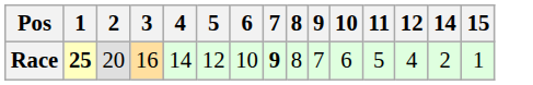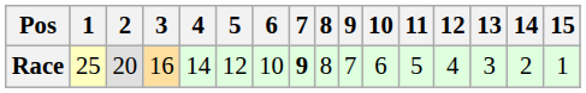+ column: 13 | 3
Race | 1: bold -> normal
